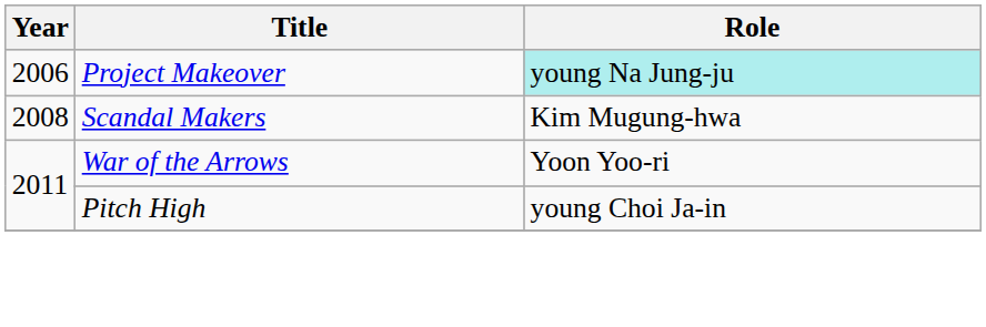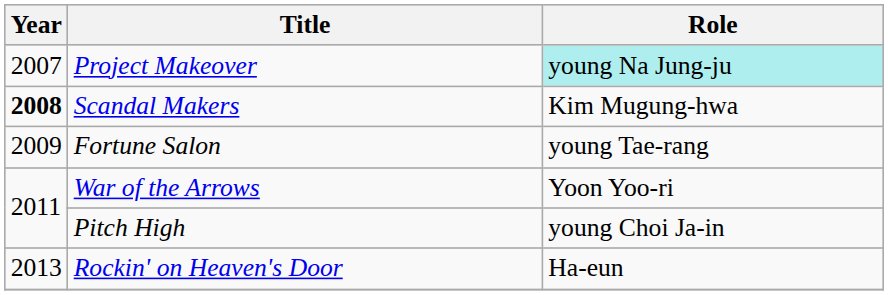Project Makeover | Year: 2006 -> 2007
Scandal Makers | Year: normal -> bold
+ row: 2009 | Fortune Salon | young Tae-rang
+ row: 2013 | Rockin' on Heaven's Door | Ha-eun
